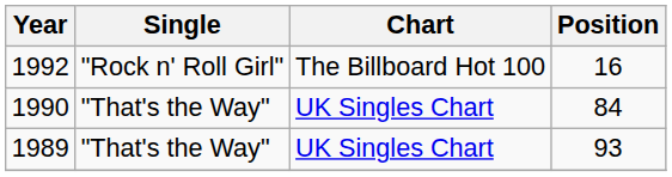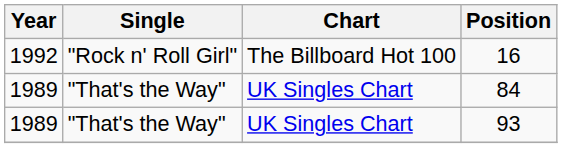84 | Year: 1990 -> 1989
